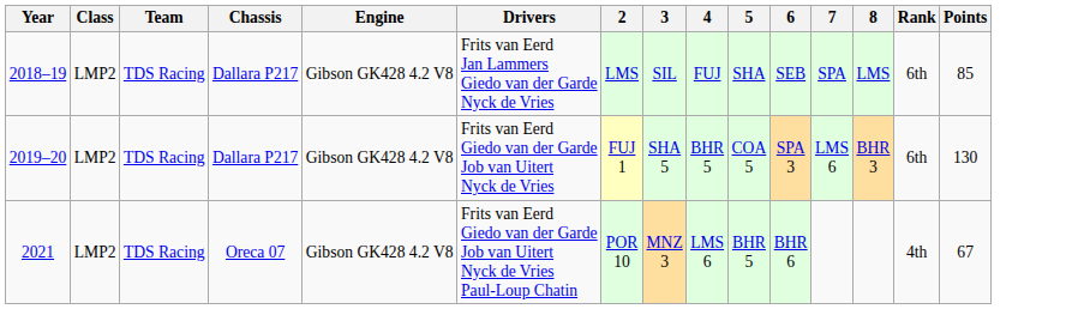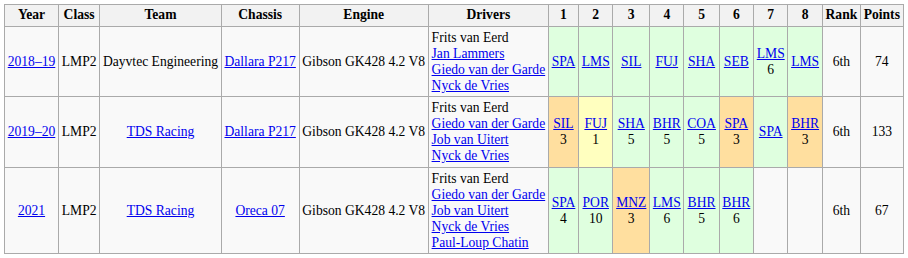+ column: 1 | SPA | SIL 3 | SPA 4
2018–19 | Team: TDS Racing -> Dayvtec Engineering
2018–19 | 7: SPA -> LMS 6
2018–19 | Points: 85 -> 74
2019–20 | 7: LMS 6 -> SPA
2019–20 | Points: 130 -> 133
2021 | Rank: 4th -> 6th
